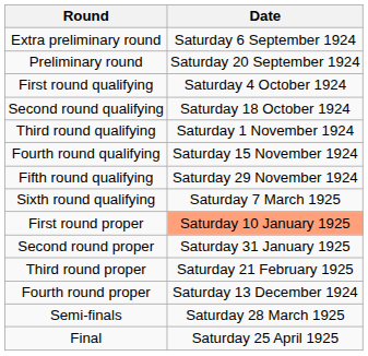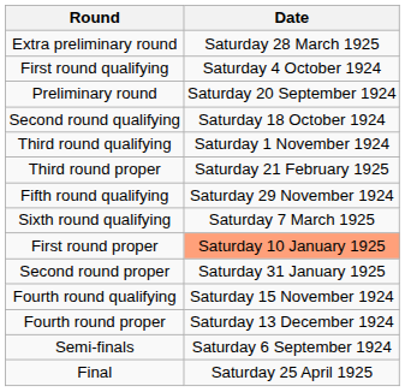Extra preliminary round | Date: Saturday 6 September 1924 -> Saturday 28 March 1925
rows swapped: Preliminary round <-> First round qualifying
rows swapped: Fourth round qualifying <-> Third round proper
Semi-finals | Date: Saturday 28 March 1925 -> Saturday 6 September 1924
